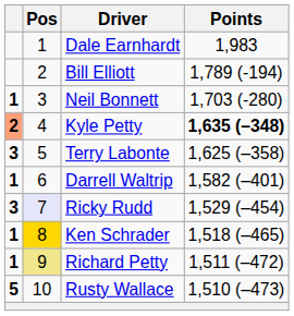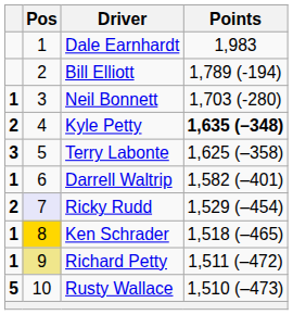Kyle Petty | column 1: lightsalmon background -> no background
Ricky Rudd | column 1: 3 -> 2
